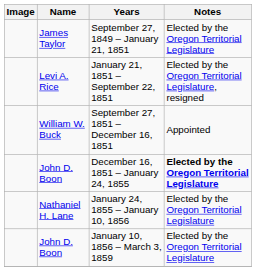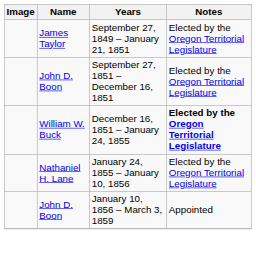- row: Levi A. Rice | January 21, 1851 – September 22, 1851 | Elected by the Oregon Territorial Legislature, resigned
September 27, 1851 – December 16, 1851 | Name: William W. Buck -> John D. Boon
September 27, 1851 – December 16, 1851 | Notes: Appointed -> Elected by the Oregon Territorial Legislature
December 16, 1851 – January 24, 1855 | Name: John D. Boon -> William W. Buck
January 10, 1856 – March 3, 1859 | Notes: Elected by the Oregon Territorial Legislature -> Appointed
